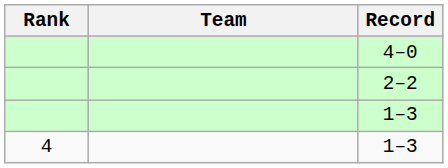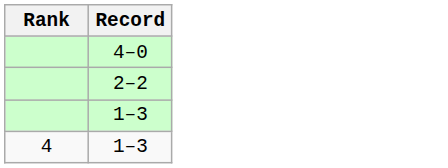- column: Team
